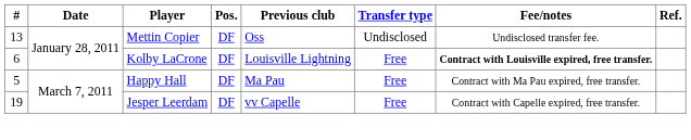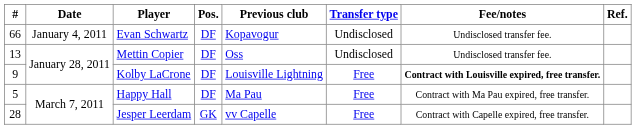+ row: 66 | January 4, 2011 | Evan Schwartz | DF | Kopavogur | Undisclosed | Undisclosed transfer fee.
Kolby LaCrone | #: 6 -> 9
Jesper Leerdam | #: 19 -> 28
Jesper Leerdam | Pos.: DF -> GK
